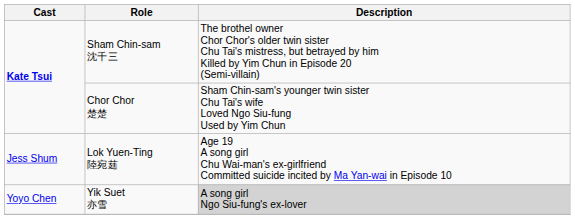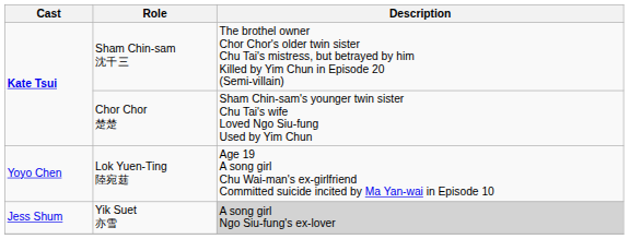Lok Yuen-Ting 陸宛莛 | Cast: Jess Shum -> Yoyo Chen
Yik Suet 亦雪 | Cast: Yoyo Chen -> Jess Shum
